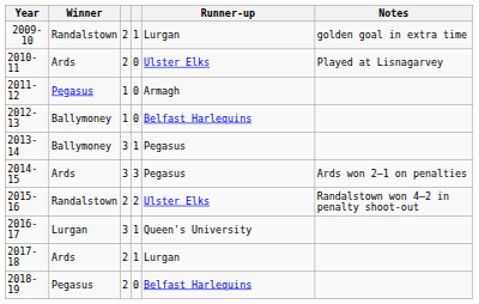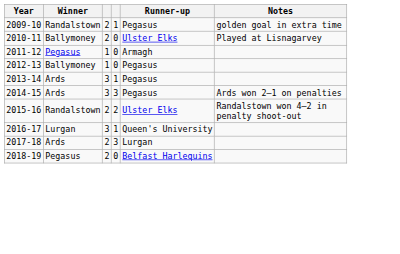2009-10 | Runner-up: Lurgan -> Pegasus
2010-11 | Winner: Ards -> Ballymoney
2012-13 | Runner-up: Belfast Harlequins -> Pegasus
2013-14 | Winner: Ballymoney -> Ards
2017-18 | column 4: 1 -> 3
